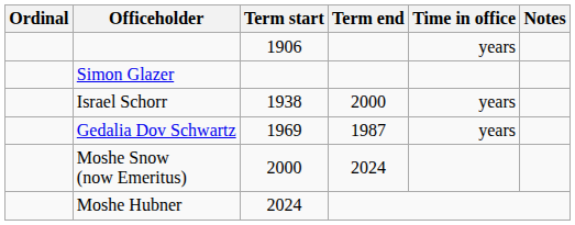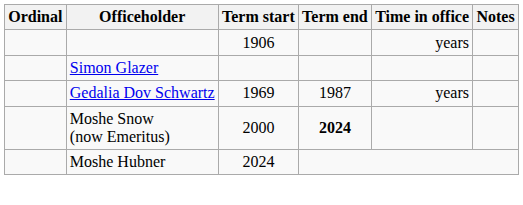- row: Israel Schorr | 1938 | 2000 | years
Moshe Snow (now Emeritus) | Term end: normal -> bold
